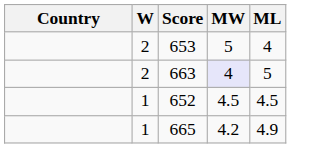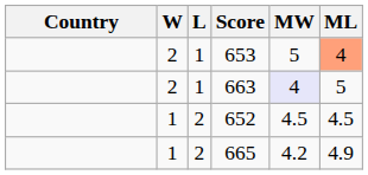+ column: L | 1 | 1 | 2 | 2
653 | ML: no background -> lightsalmon background
